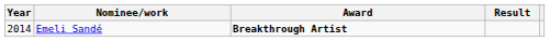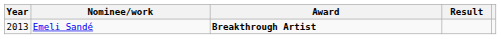Emeli Sandé | Year: 2014 -> 2013
